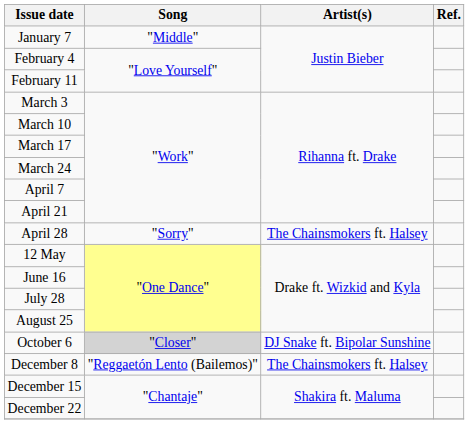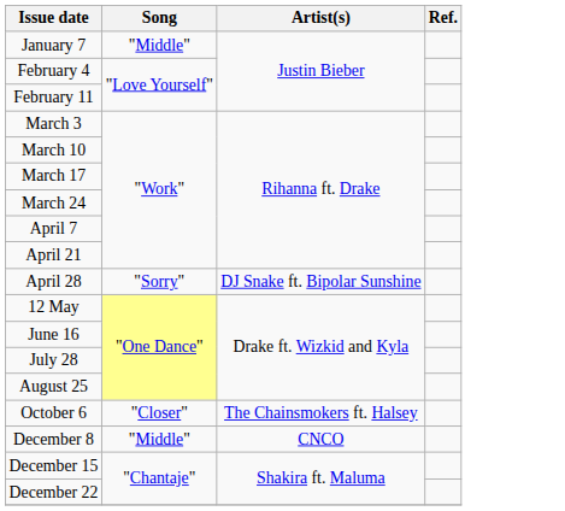April 28 | Artist(s): The Chainsmokers ft. Halsey -> DJ Snake ft. Bipolar Sunshine
October 6 | Song: lightgrey background -> no background
October 6 | Artist(s): DJ Snake ft. Bipolar Sunshine -> The Chainsmokers ft. Halsey
December 8 | Song: "Reggaetón Lento (Bailemos)" -> "Middle"
December 8 | Artist(s): The Chainsmokers ft. Halsey -> CNCO
